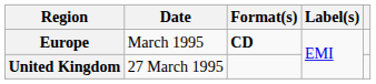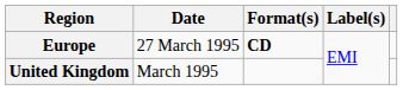Europe | Date: March 1995 -> 27 March 1995
United Kingdom | Date: 27 March 1995 -> March 1995
